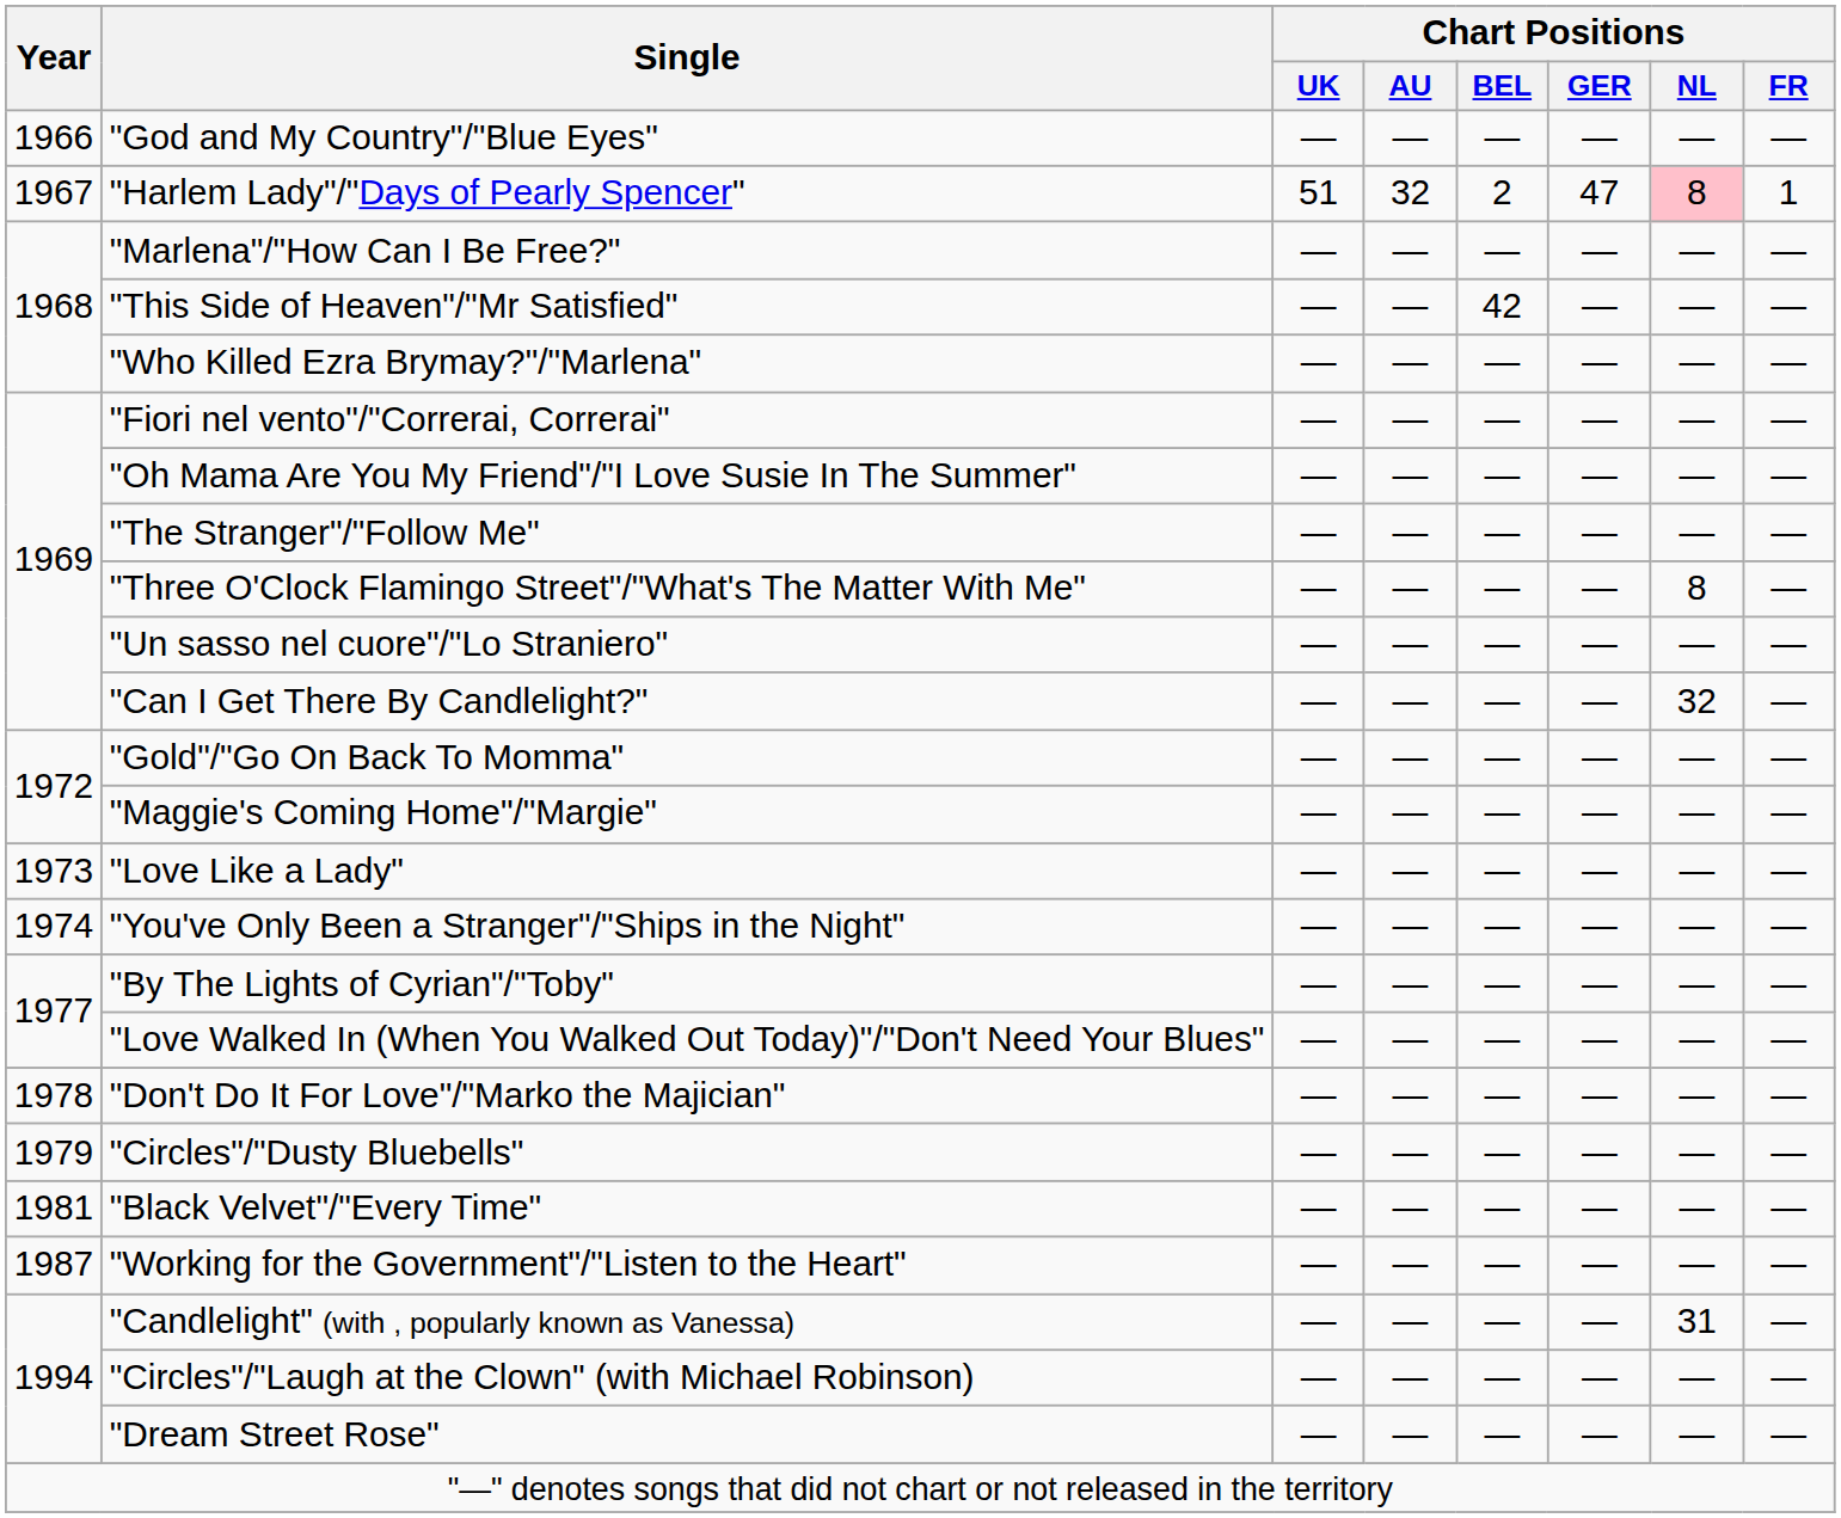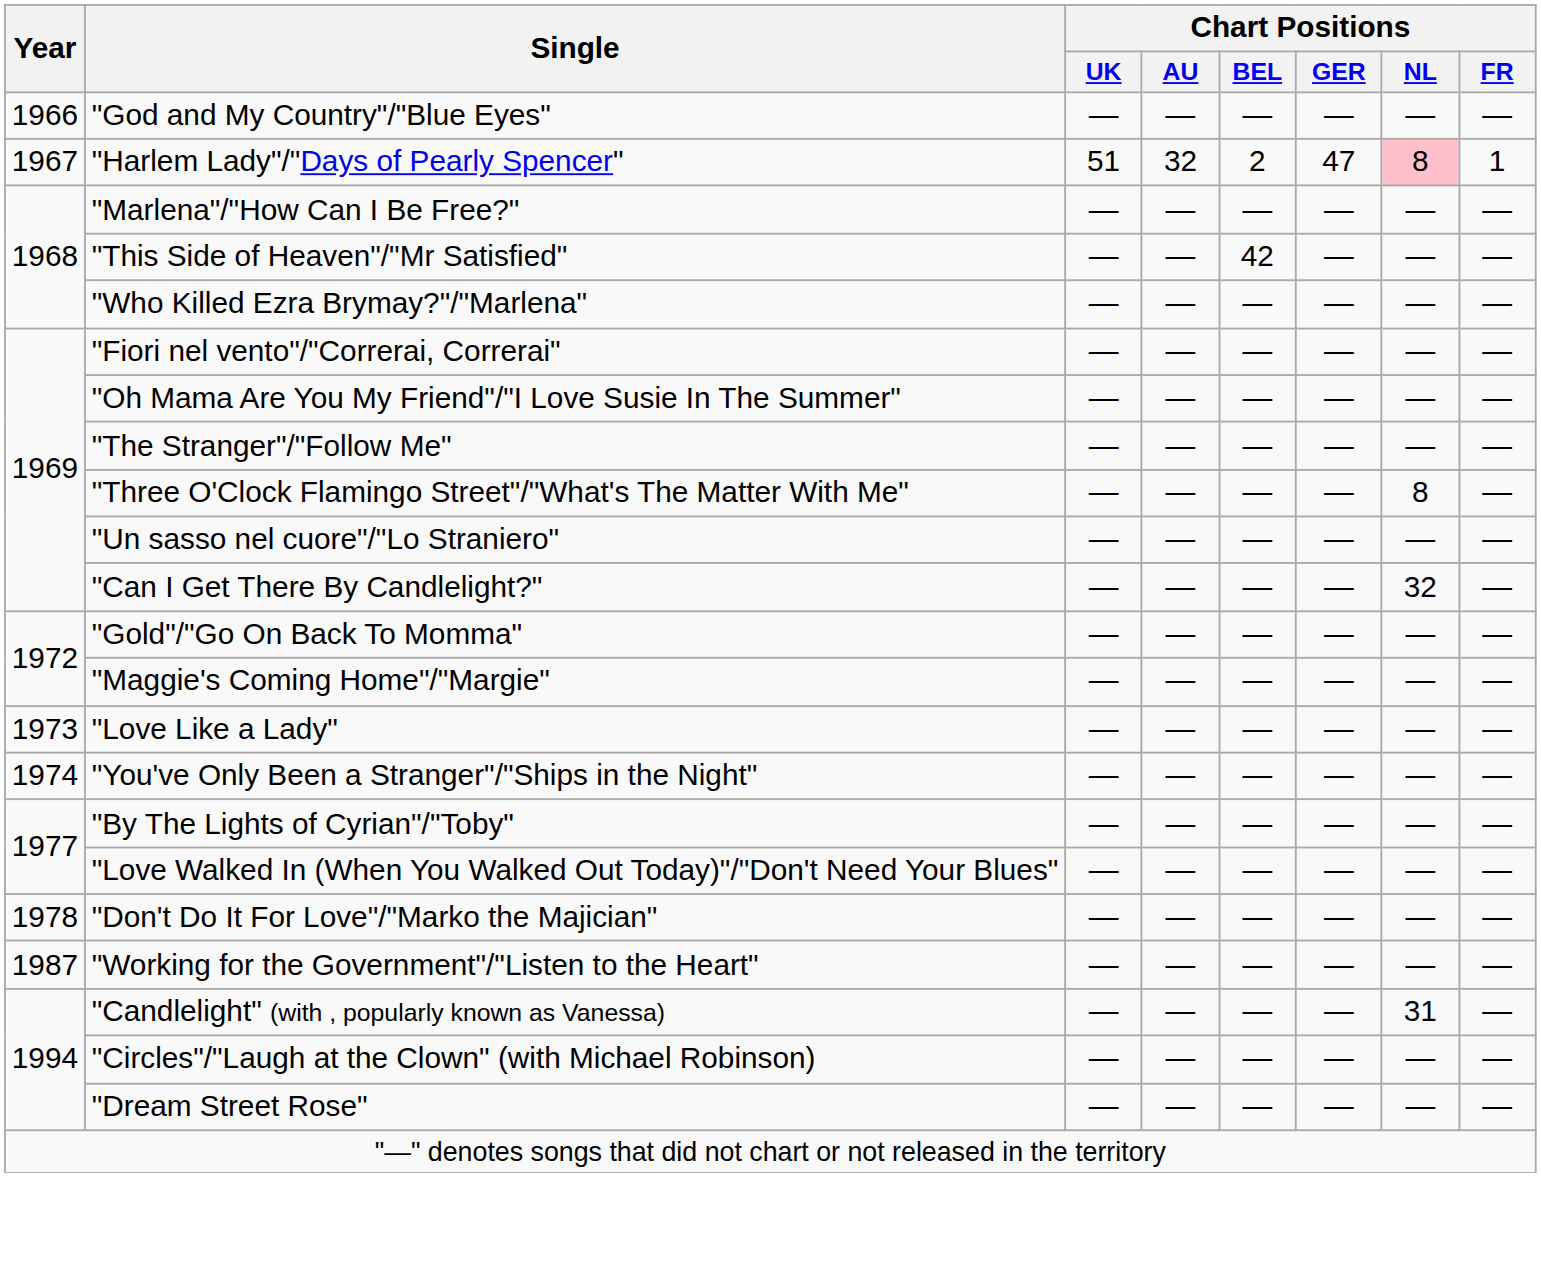- row: 1979 | "Circles"/"Dusty Bluebells" | — | — | — | — | — | —
- row: 1981 | "Black Velvet"/"Every Time" | — | — | — | — | — | —
